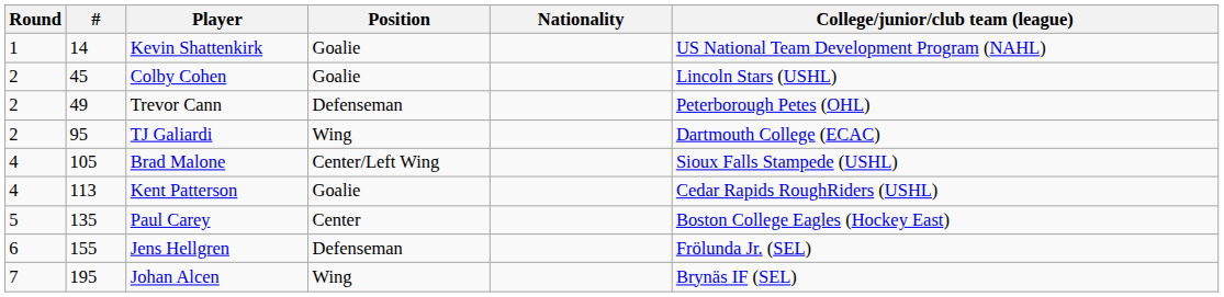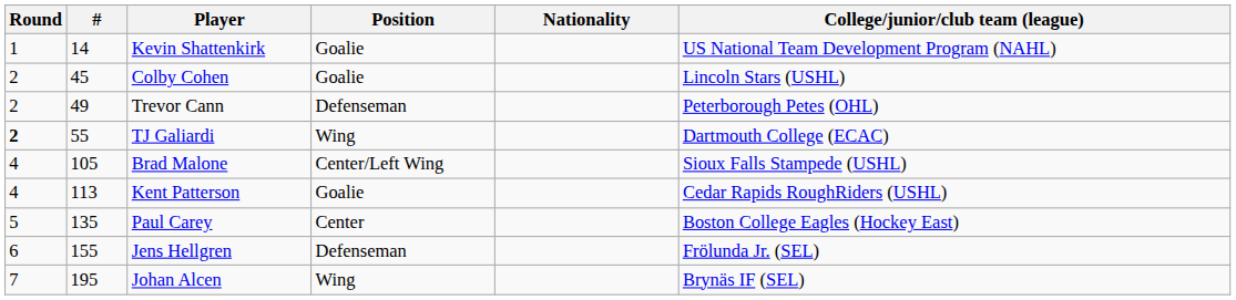TJ Galiardi | Round: normal -> bold
TJ Galiardi | #: 95 -> 55
